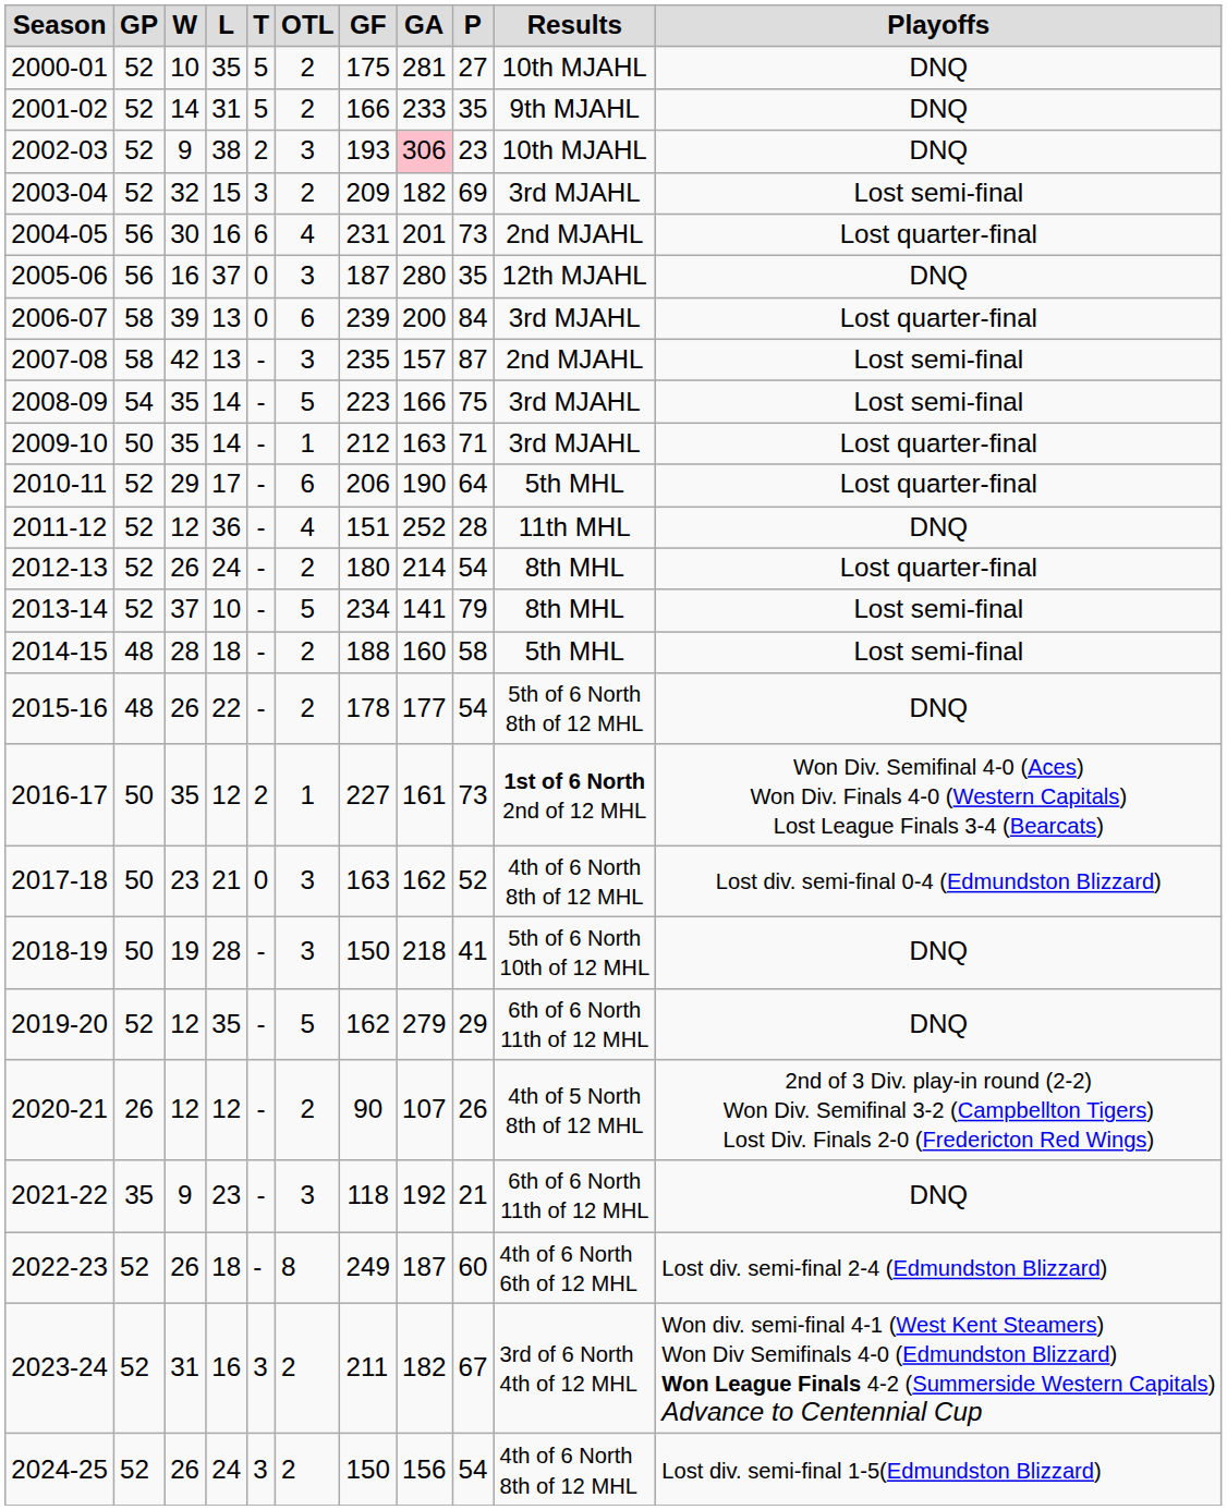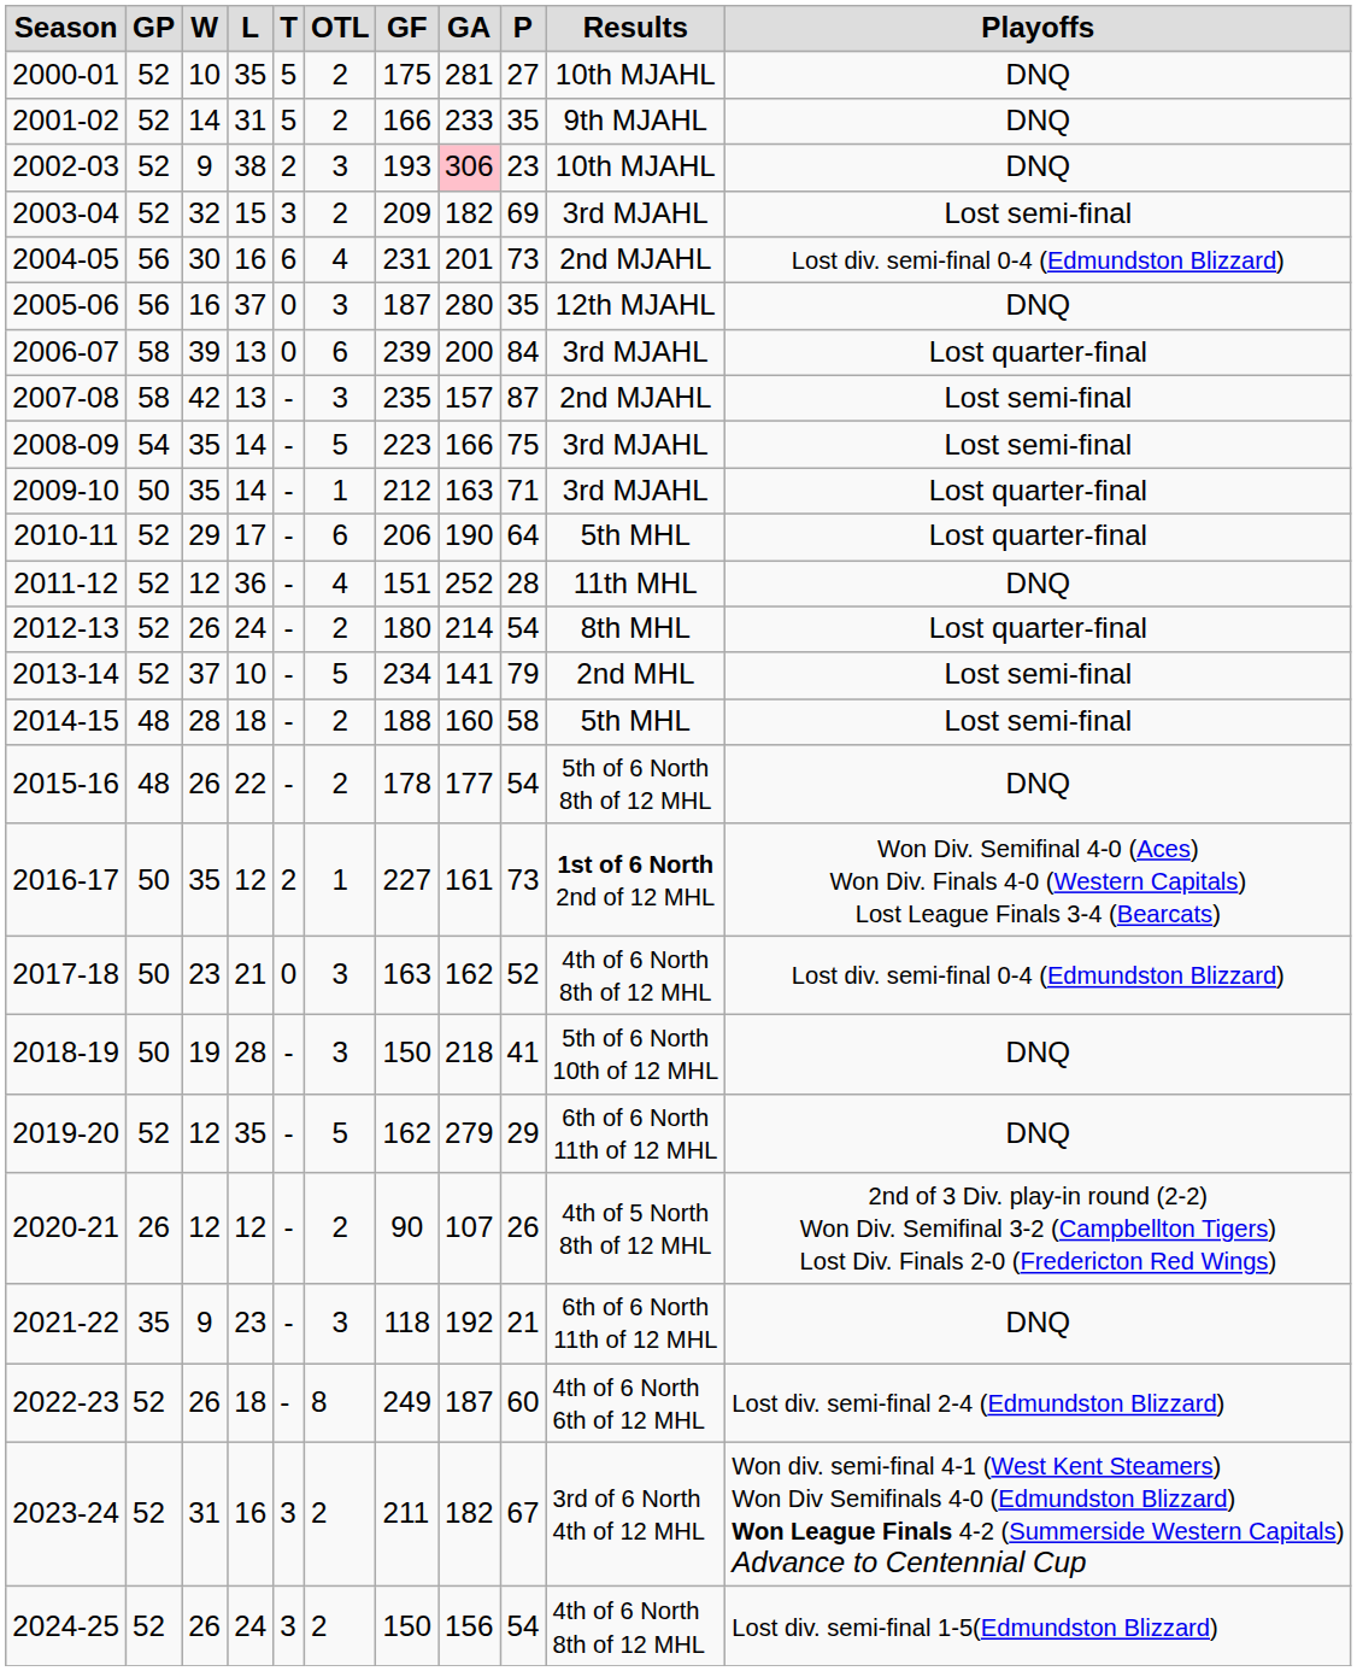2004-05 | Playoffs: Lost quarter-final -> Lost div. semi-final 0-4 (Edmundston Blizzard)
2013-14 | Results: 8th MHL -> 2nd MHL
